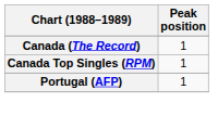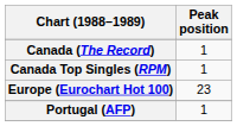+ row: Europe (Eurochart Hot 100) | 23
